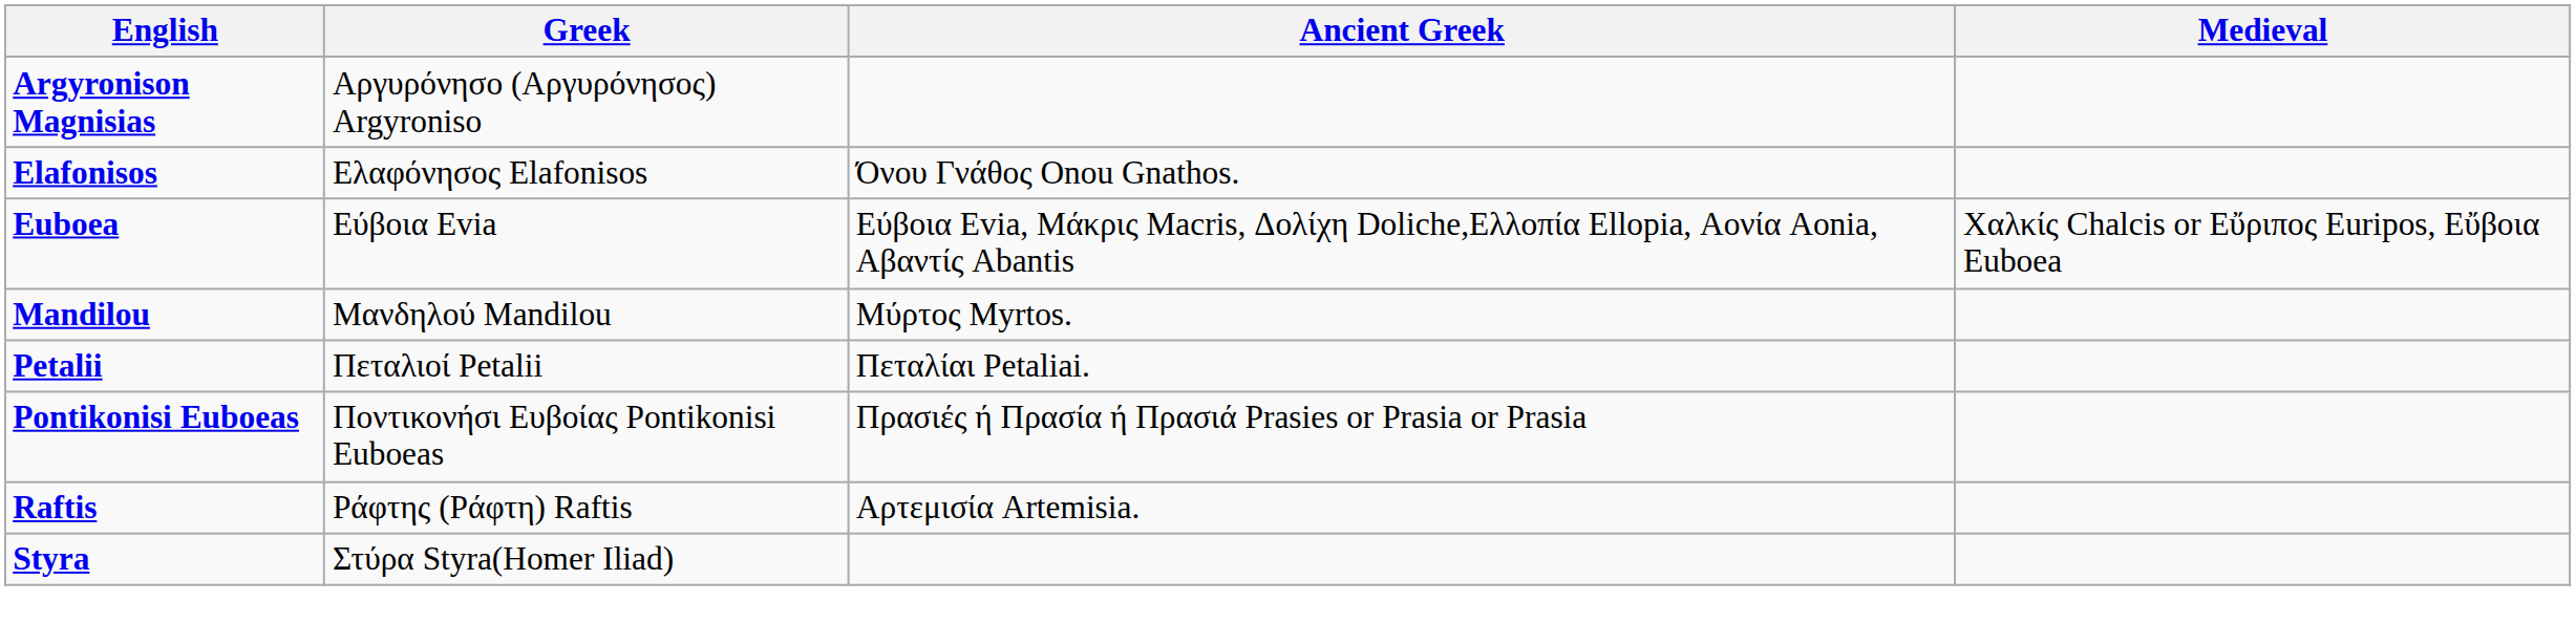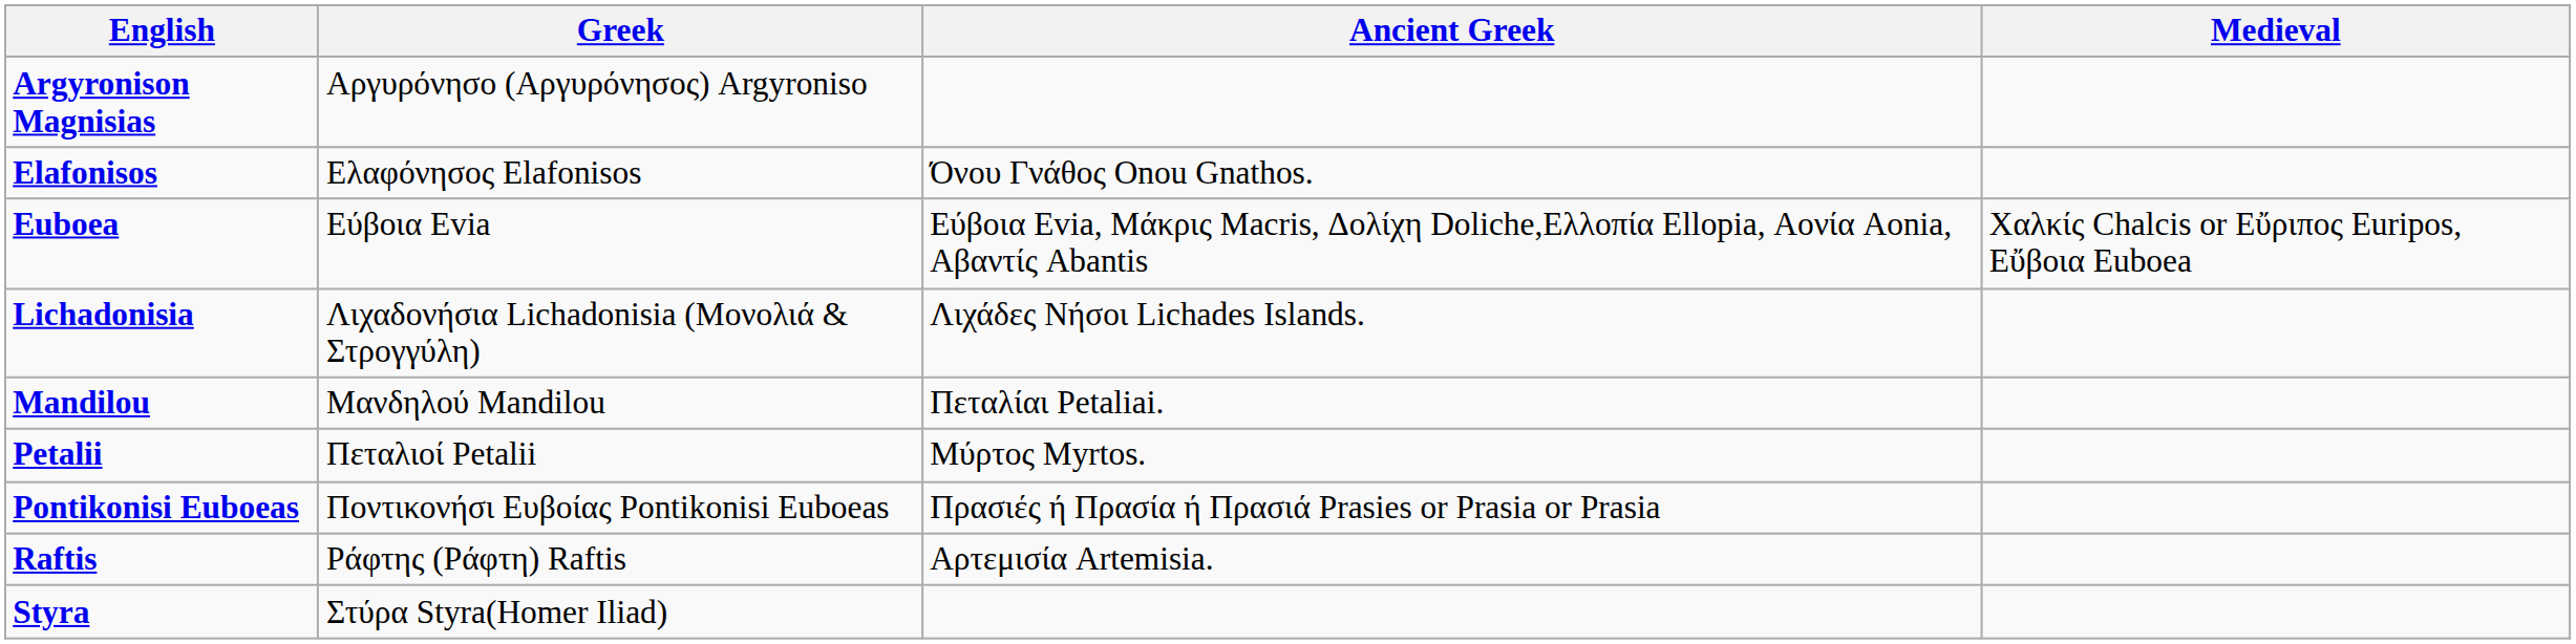+ row: Lichadonisia | Λιχαδονήσια Lichadonisia (Μονολιά & Στρογγύλη) | Λιχάδες Νήσοι Lichades Islands.
Mandilou | Ancient Greek: Μύρτος Myrtos. -> Πεταλίαι Petaliai.
Petalii | Ancient Greek: Πεταλίαι Petaliai. -> Μύρτος Myrtos.
